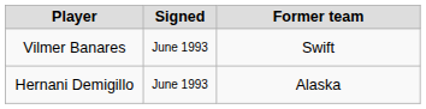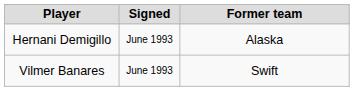rows swapped: Vilmer Banares <-> Hernani Demigillo
